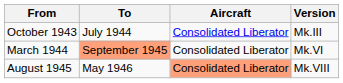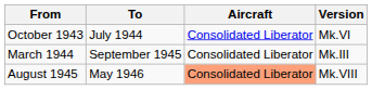October 1943 | Version: Mk.III -> Mk.VI
March 1944 | To: lightsalmon background -> no background
March 1944 | Version: Mk.VI -> Mk.III
